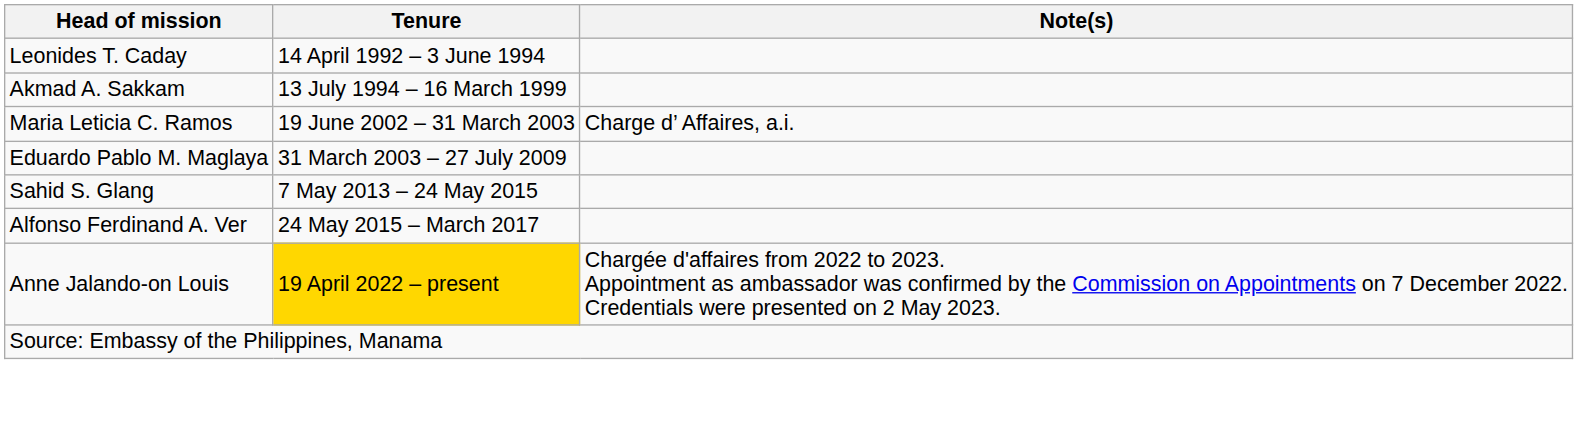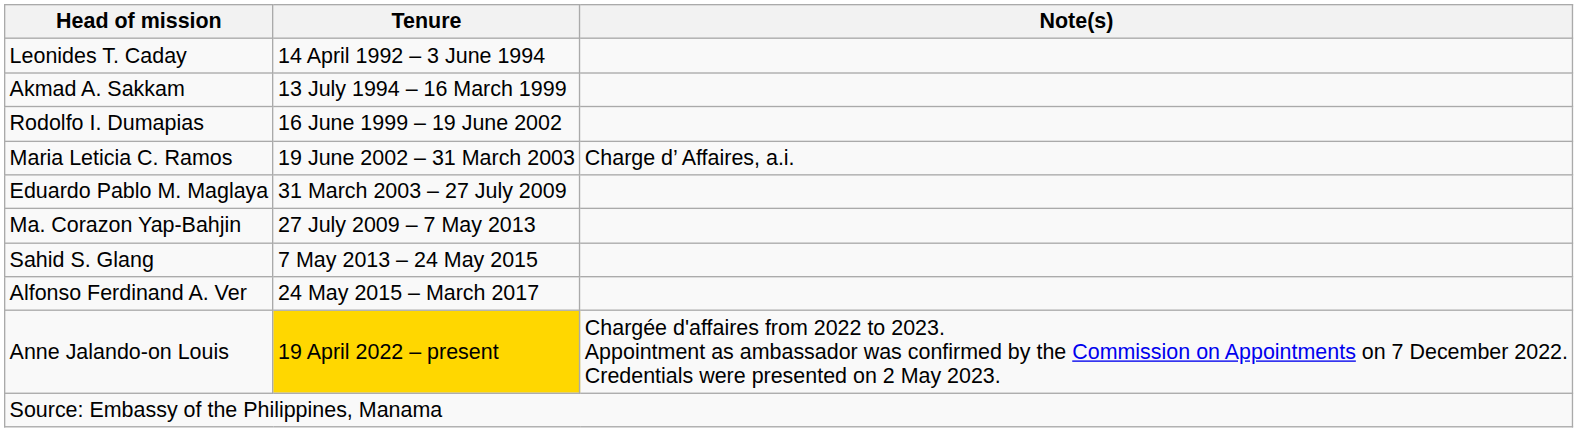+ row: Rodolfo I. Dumapias | 16 June 1999 – 19 June 2002
+ row: Ma. Corazon Yap-Bahjin | 27 July 2009 – 7 May 2013
